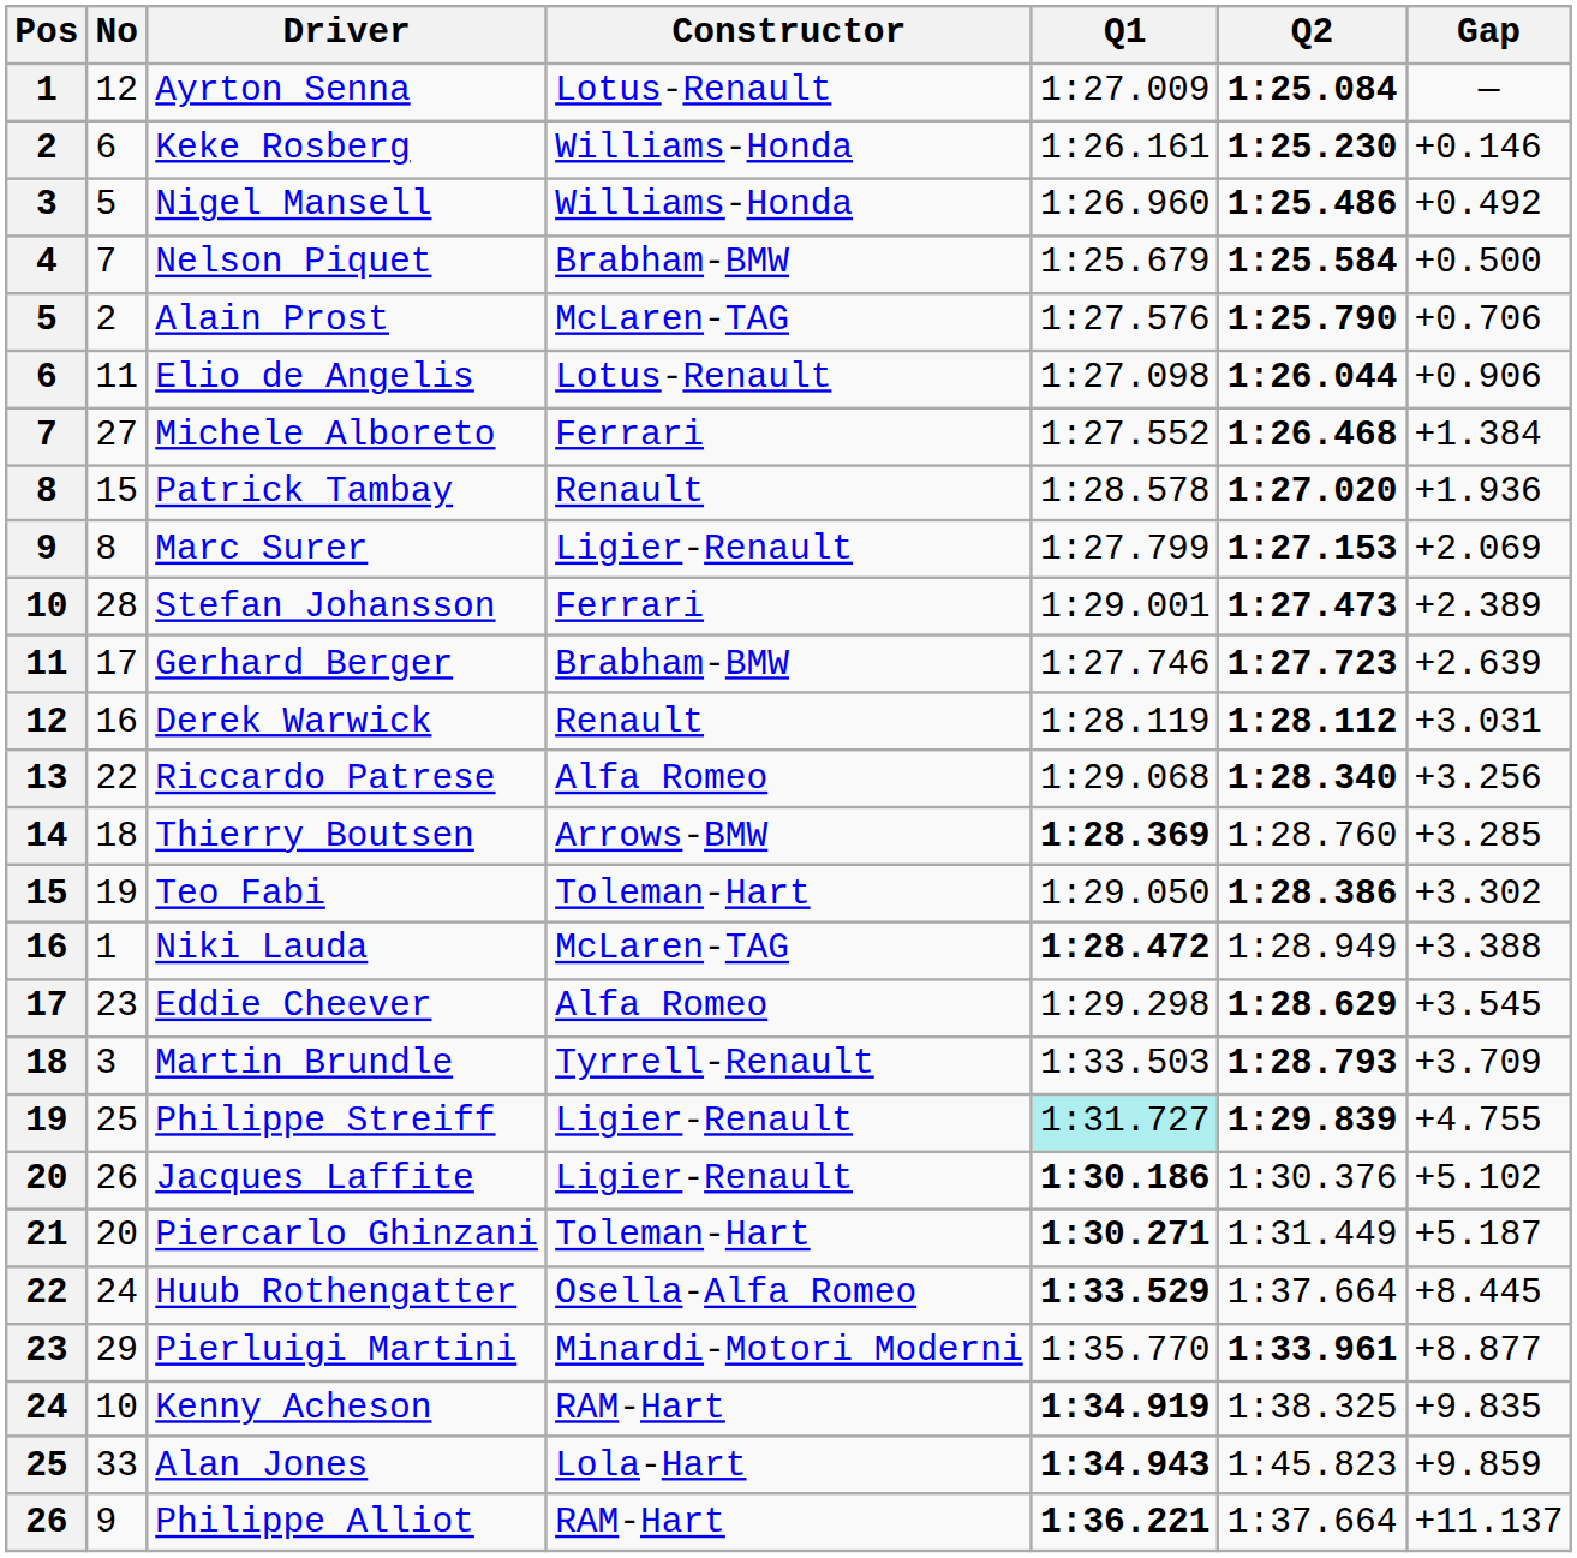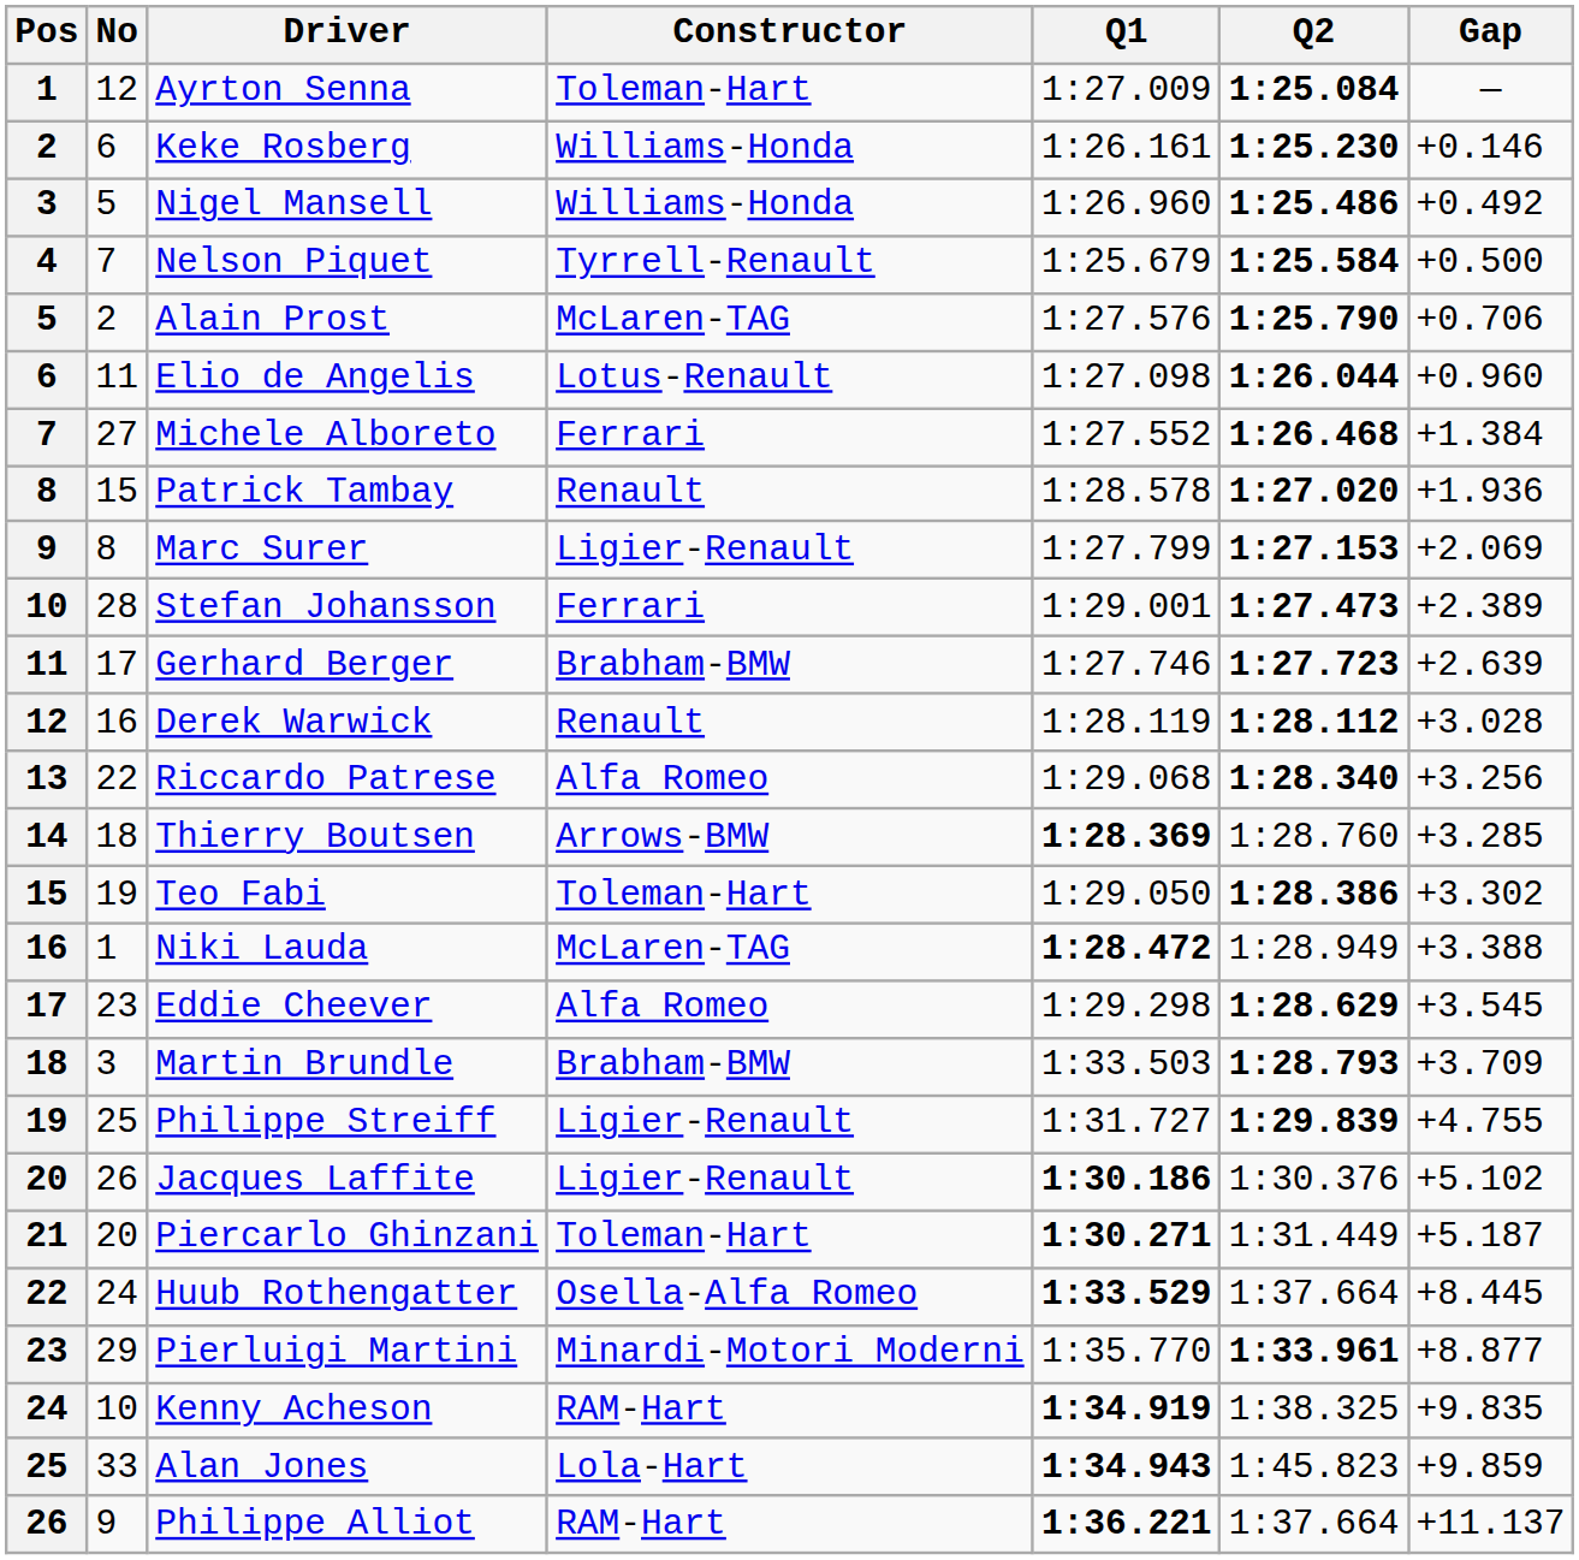Ayrton Senna | Constructor: Lotus-Renault -> Toleman-Hart
Nelson Piquet | Constructor: Brabham-BMW -> Tyrrell-Renault
Elio de Angelis | Gap: +0.906 -> +0.960
Derek Warwick | Gap: +3.031 -> +3.028
Martin Brundle | Constructor: Tyrrell-Renault -> Brabham-BMW
Philippe Streiff | Q1: paleturquoise background -> no background
